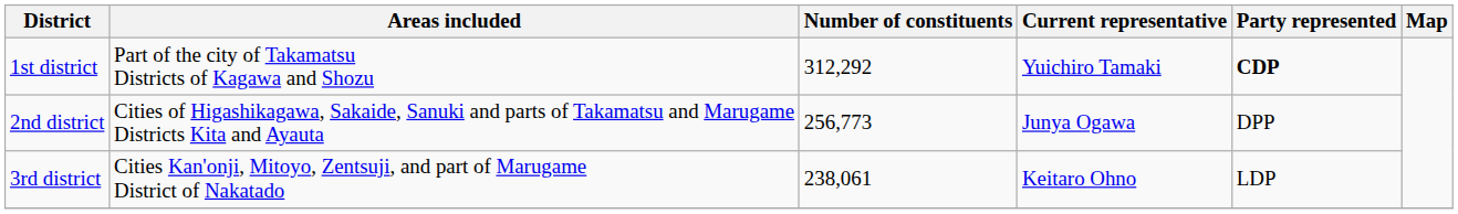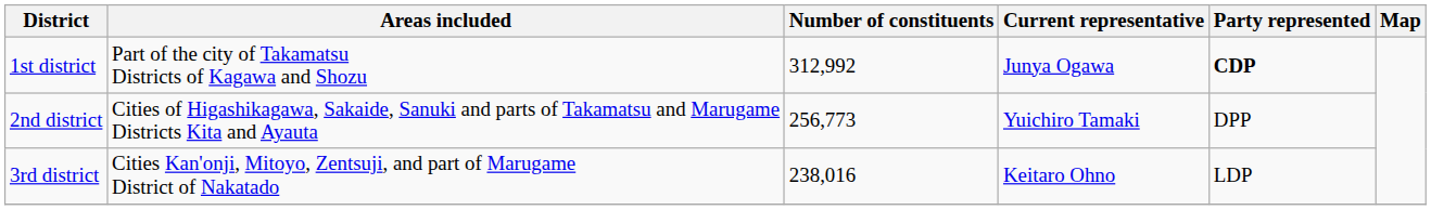1st district | Number of constituents: 312,292 -> 312,992
1st district | Current representative: Yuichiro Tamaki -> Junya Ogawa
2nd district | Current representative: Junya Ogawa -> Yuichiro Tamaki
3rd district | Number of constituents: 238,061 -> 238,016
